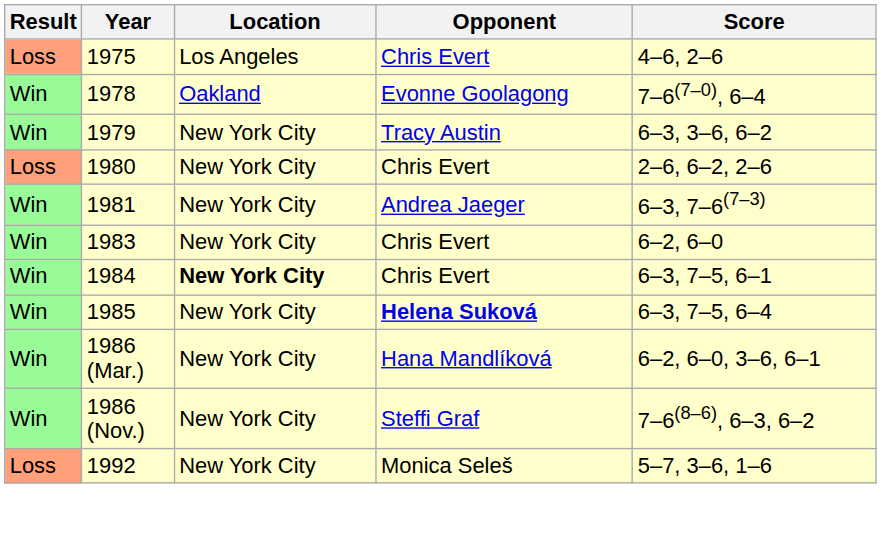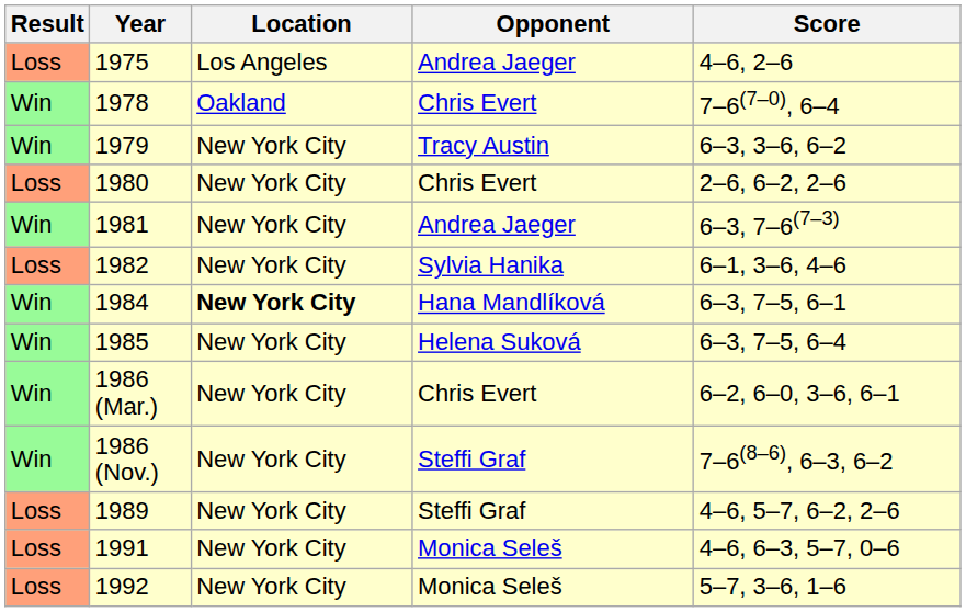1975 | Opponent: Chris Evert -> Andrea Jaeger
1978 | Opponent: Evonne Goolagong -> Chris Evert
+ row: Loss | 1982 | New York City | Sylvia Hanika | 6–1, 3–6, 4–6
- row: Win | 1983 | New York City | Chris Evert | 6–2, 6–0
1984 | Opponent: Chris Evert -> Hana Mandlíková
1985 | Opponent: bold -> normal
1986 (Mar.) | Opponent: Hana Mandlíková -> Chris Evert
+ row: Loss | 1989 | New York City | Steffi Graf | 4–6, 5–7, 6–2, 2–6
+ row: Loss | 1991 | New York City | Monica Seleš | 4–6, 6–3, 5–7, 0–6
